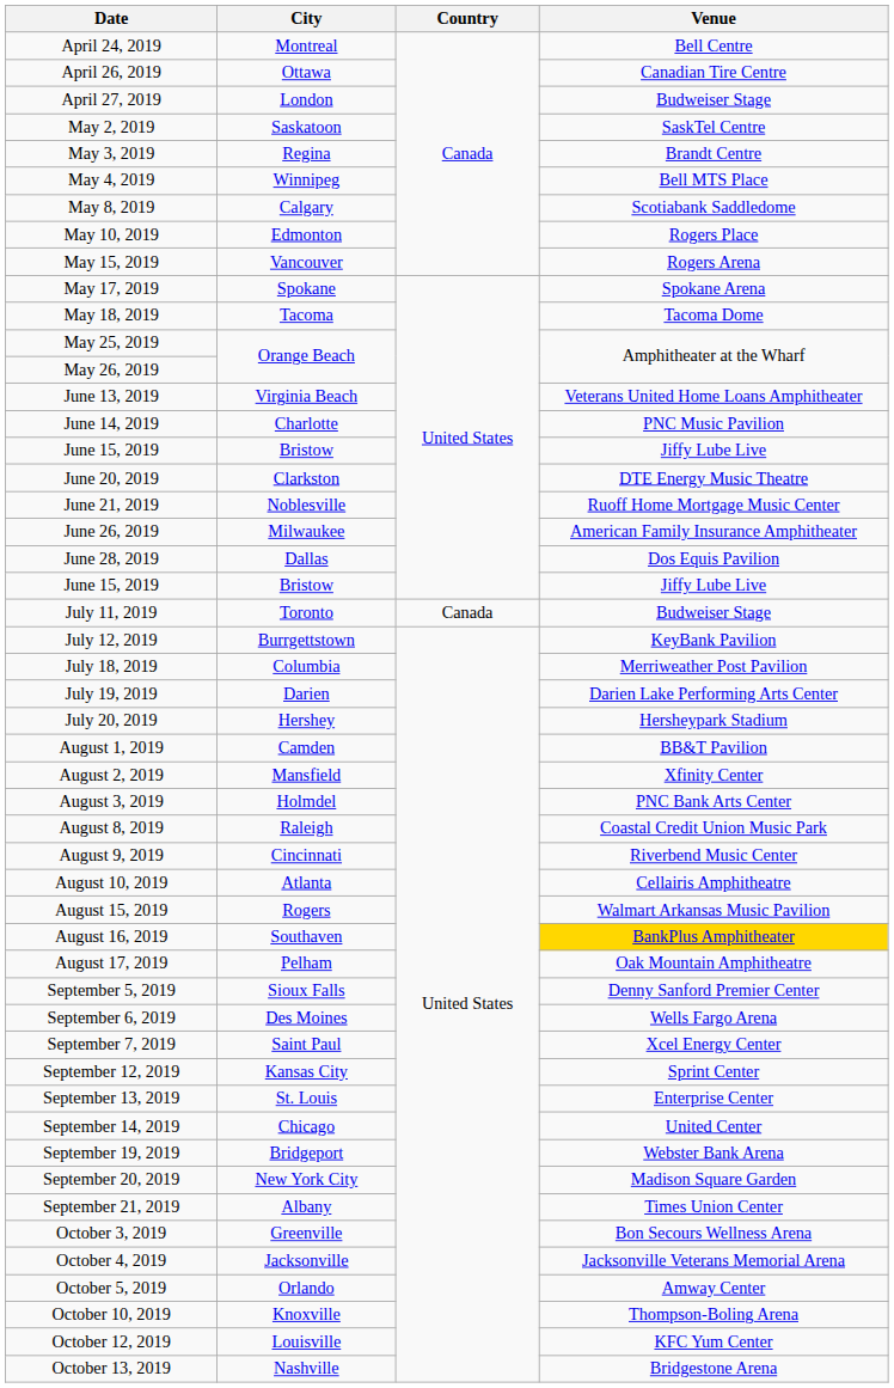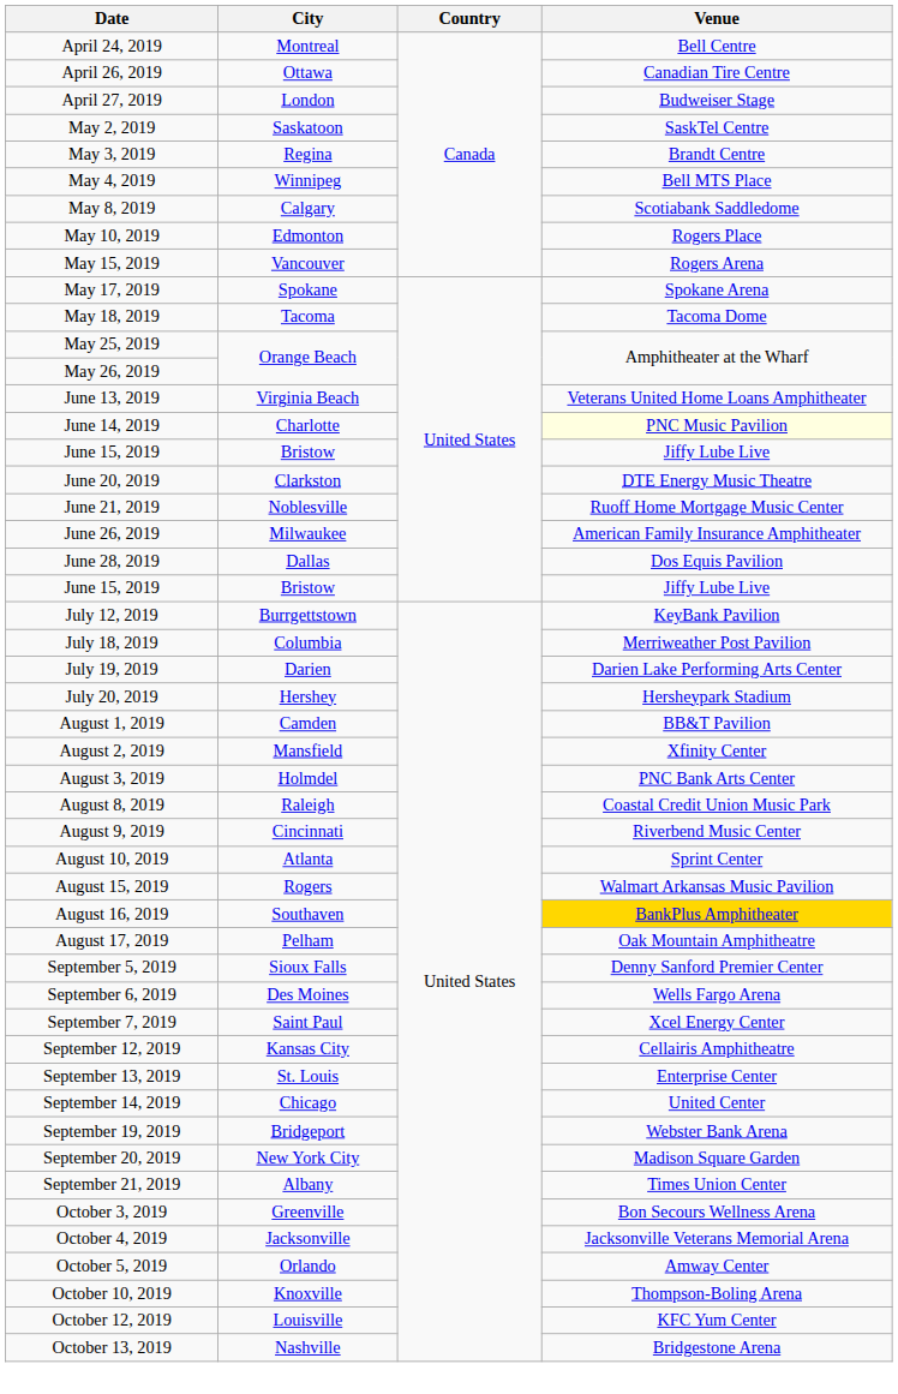June 14, 2019 | Venue: no background -> lightyellow background
- row: July 11, 2019 | Toronto | Canada | Budweiser Stage
August 10, 2019 | Venue: Cellairis Amphitheatre -> Sprint Center
September 12, 2019 | Venue: Sprint Center -> Cellairis Amphitheatre
